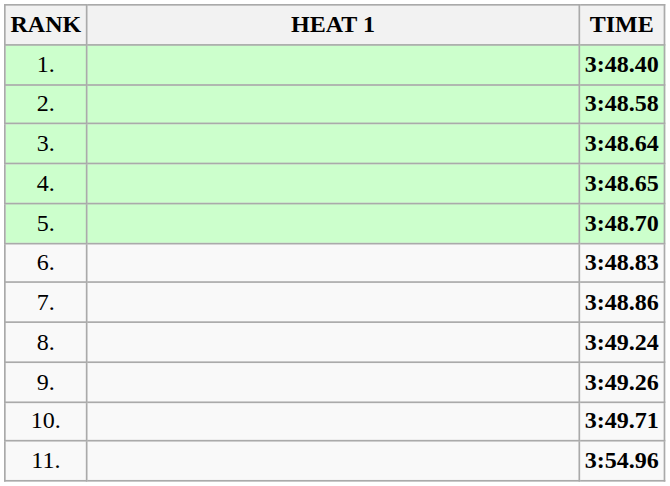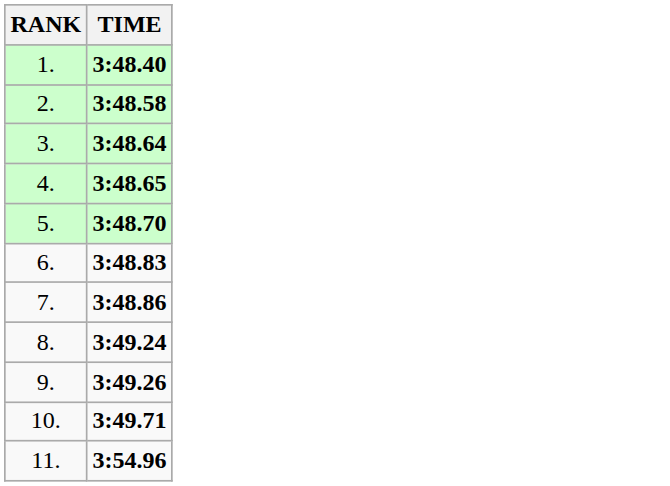- column: HEAT 1
